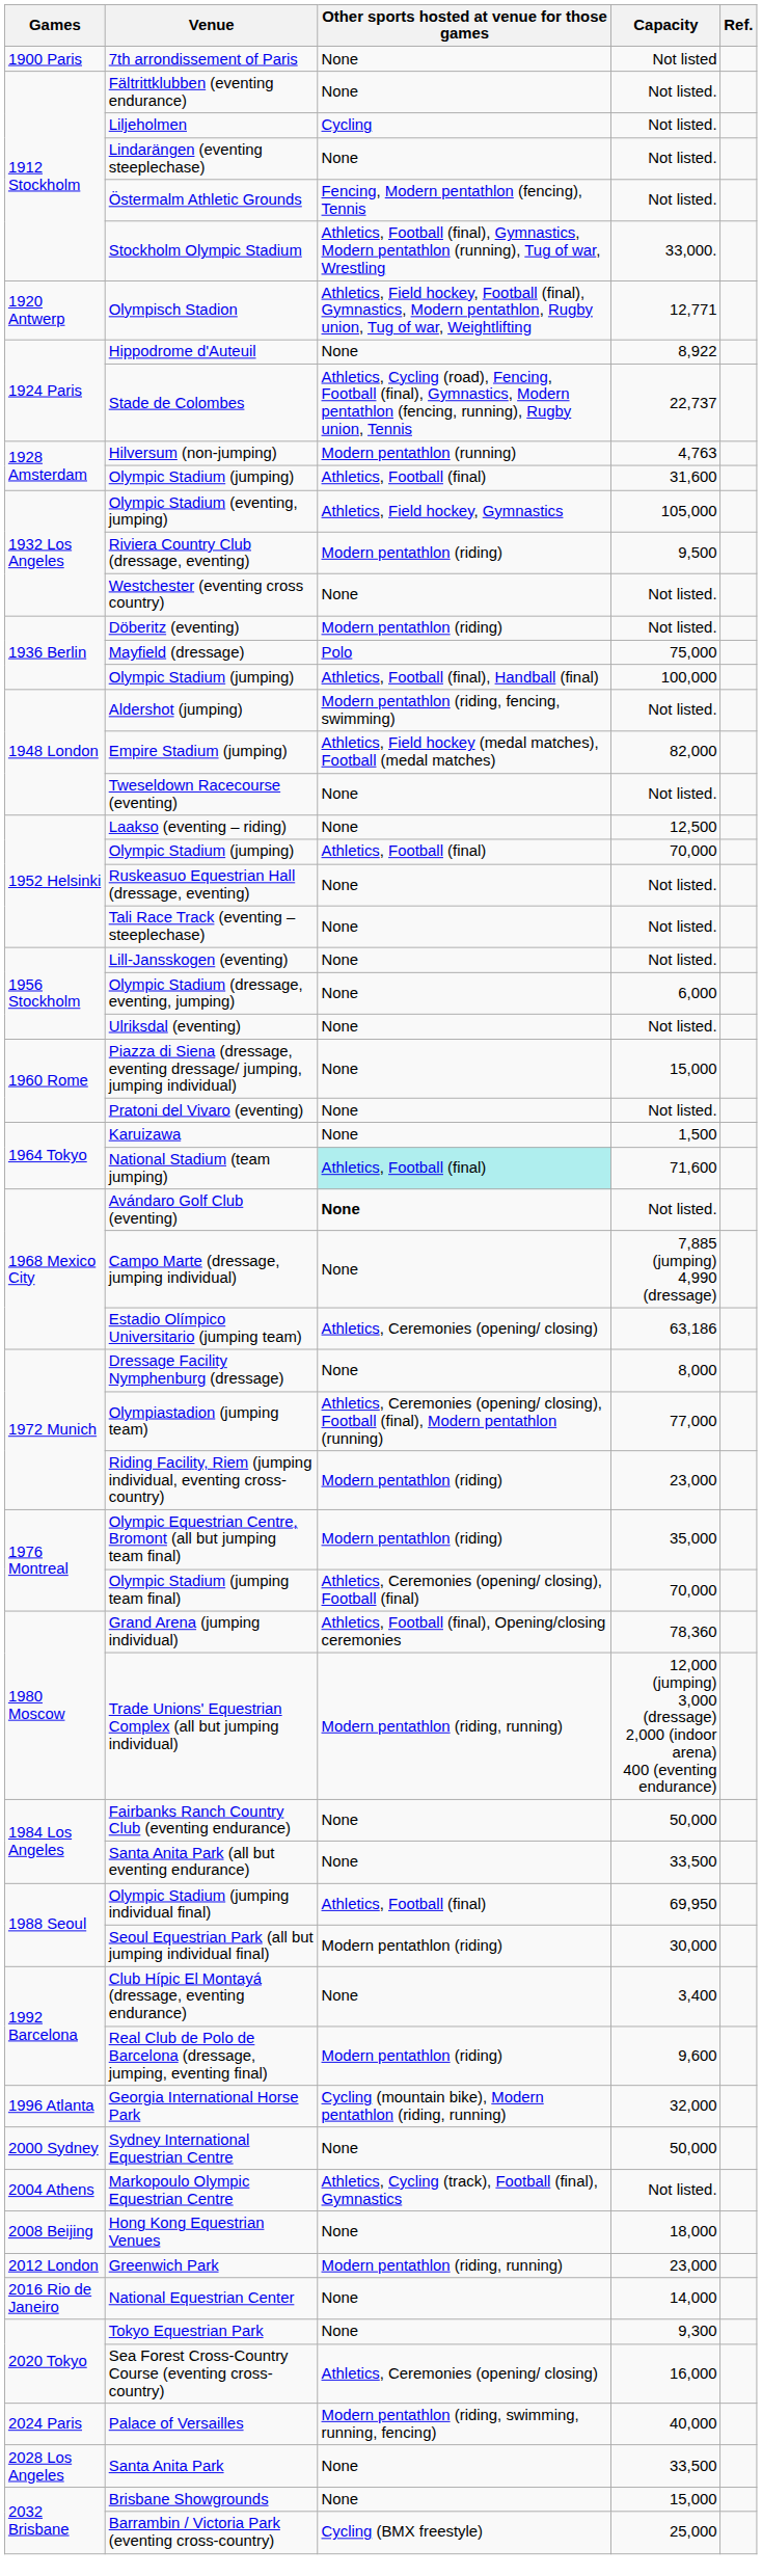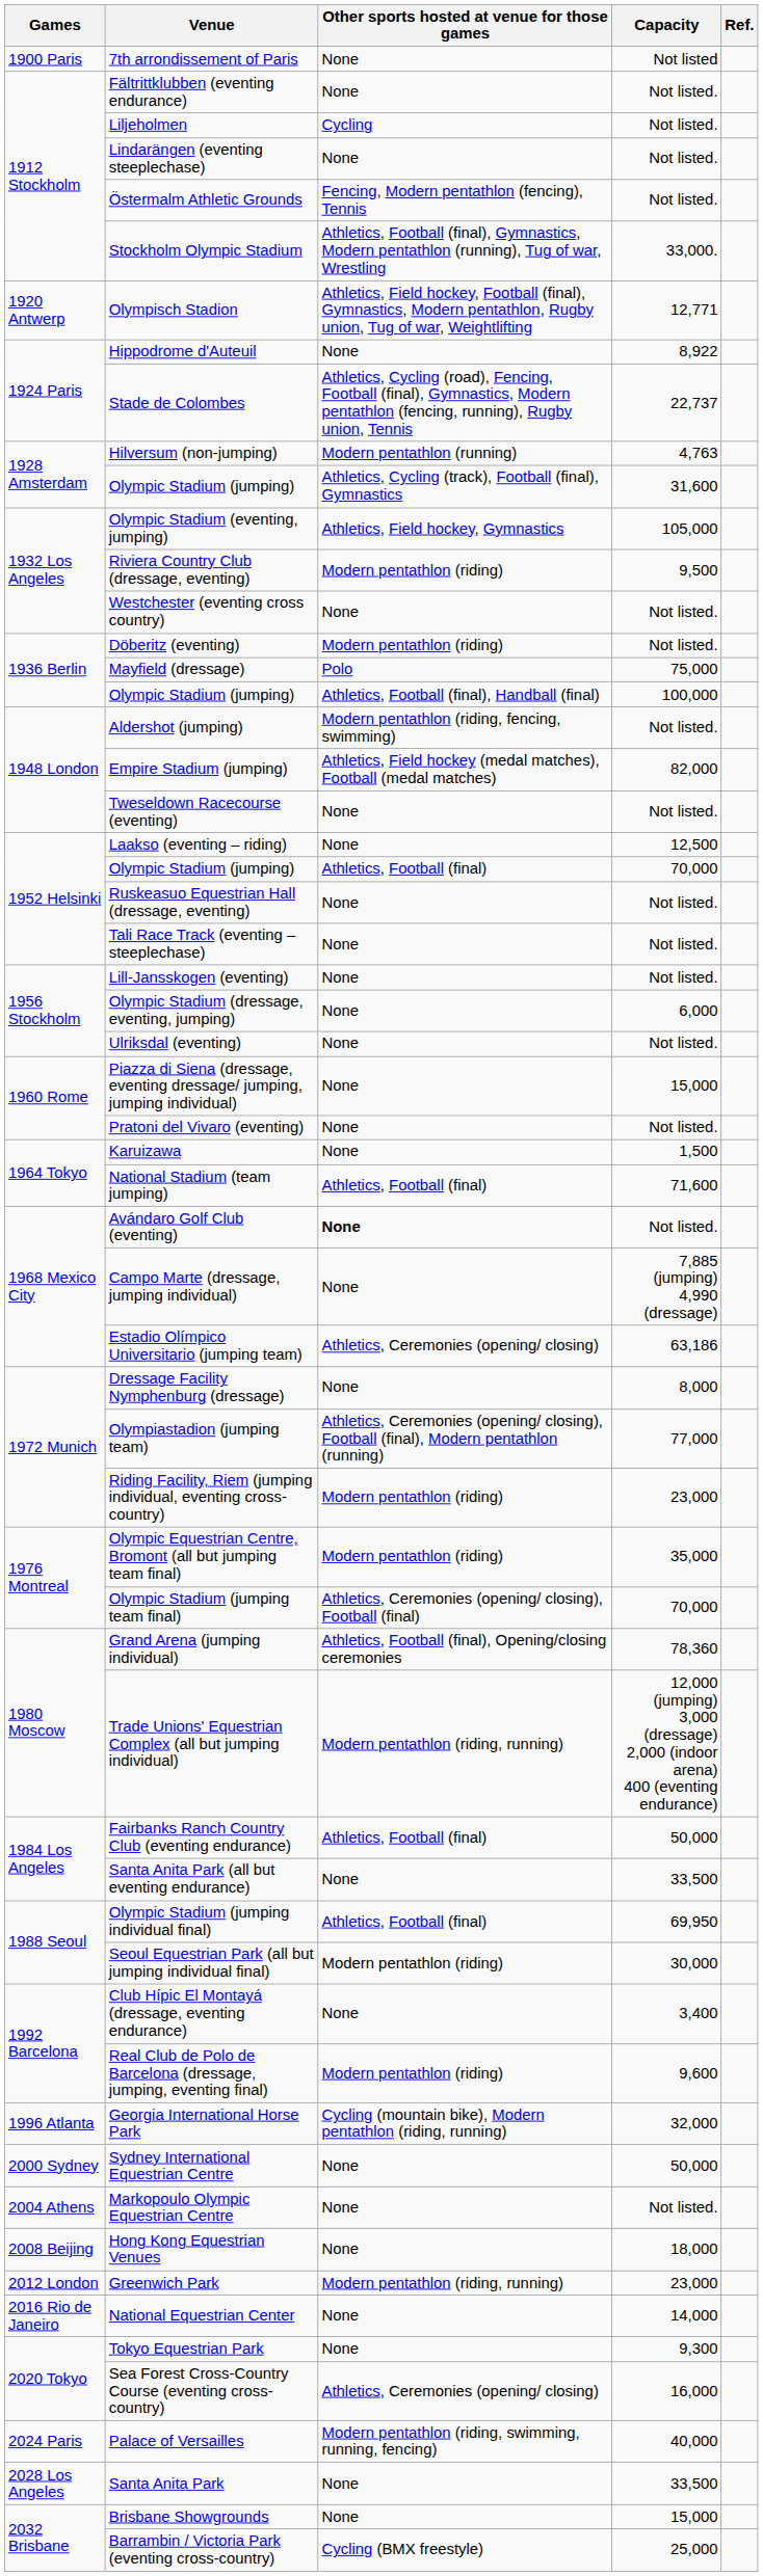Olympic Stadium (jumping) / 31,600 | Other sports hosted at venue for those games: Athletics, Football (final) -> Athletics, Cycling (track), Football (final), Gymnastics
National Stadium (team jumping) | Other sports hosted at venue for those games: paleturquoise background -> no background
Fairbanks Ranch Country Club (eventing endurance) | Other sports hosted at venue for those games: None -> Athletics, Football (final)
Markopoulo Olympic Equestrian Centre | Other sports hosted at venue for those games: Athletics, Cycling (track), Football (final), Gymnastics -> None
